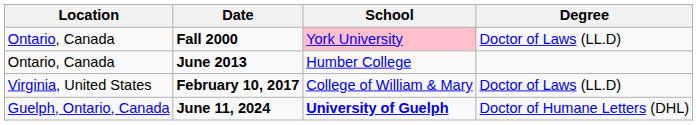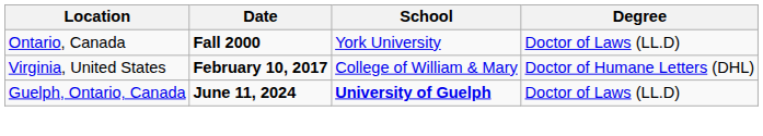Fall 2000 | School: pink background -> no background
- row: Ontario, Canada | June 2013 | Humber College
February 10, 2017 | Degree: Doctor of Laws (LL.D) -> Doctor of Humane Letters (DHL)
June 11, 2024 | Degree: Doctor of Humane Letters (DHL) -> Doctor of Laws (LL.D)
